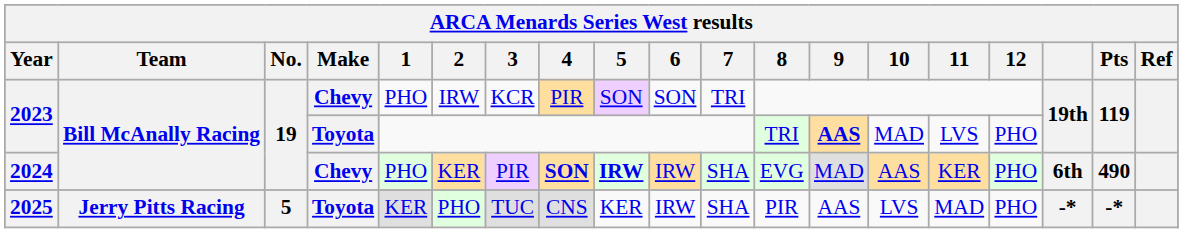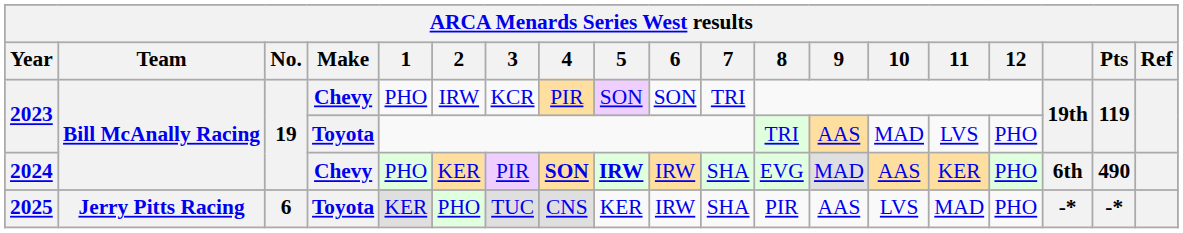2023 / Toyota | 9: bold -> normal
2025 | No.: 5 -> 6
